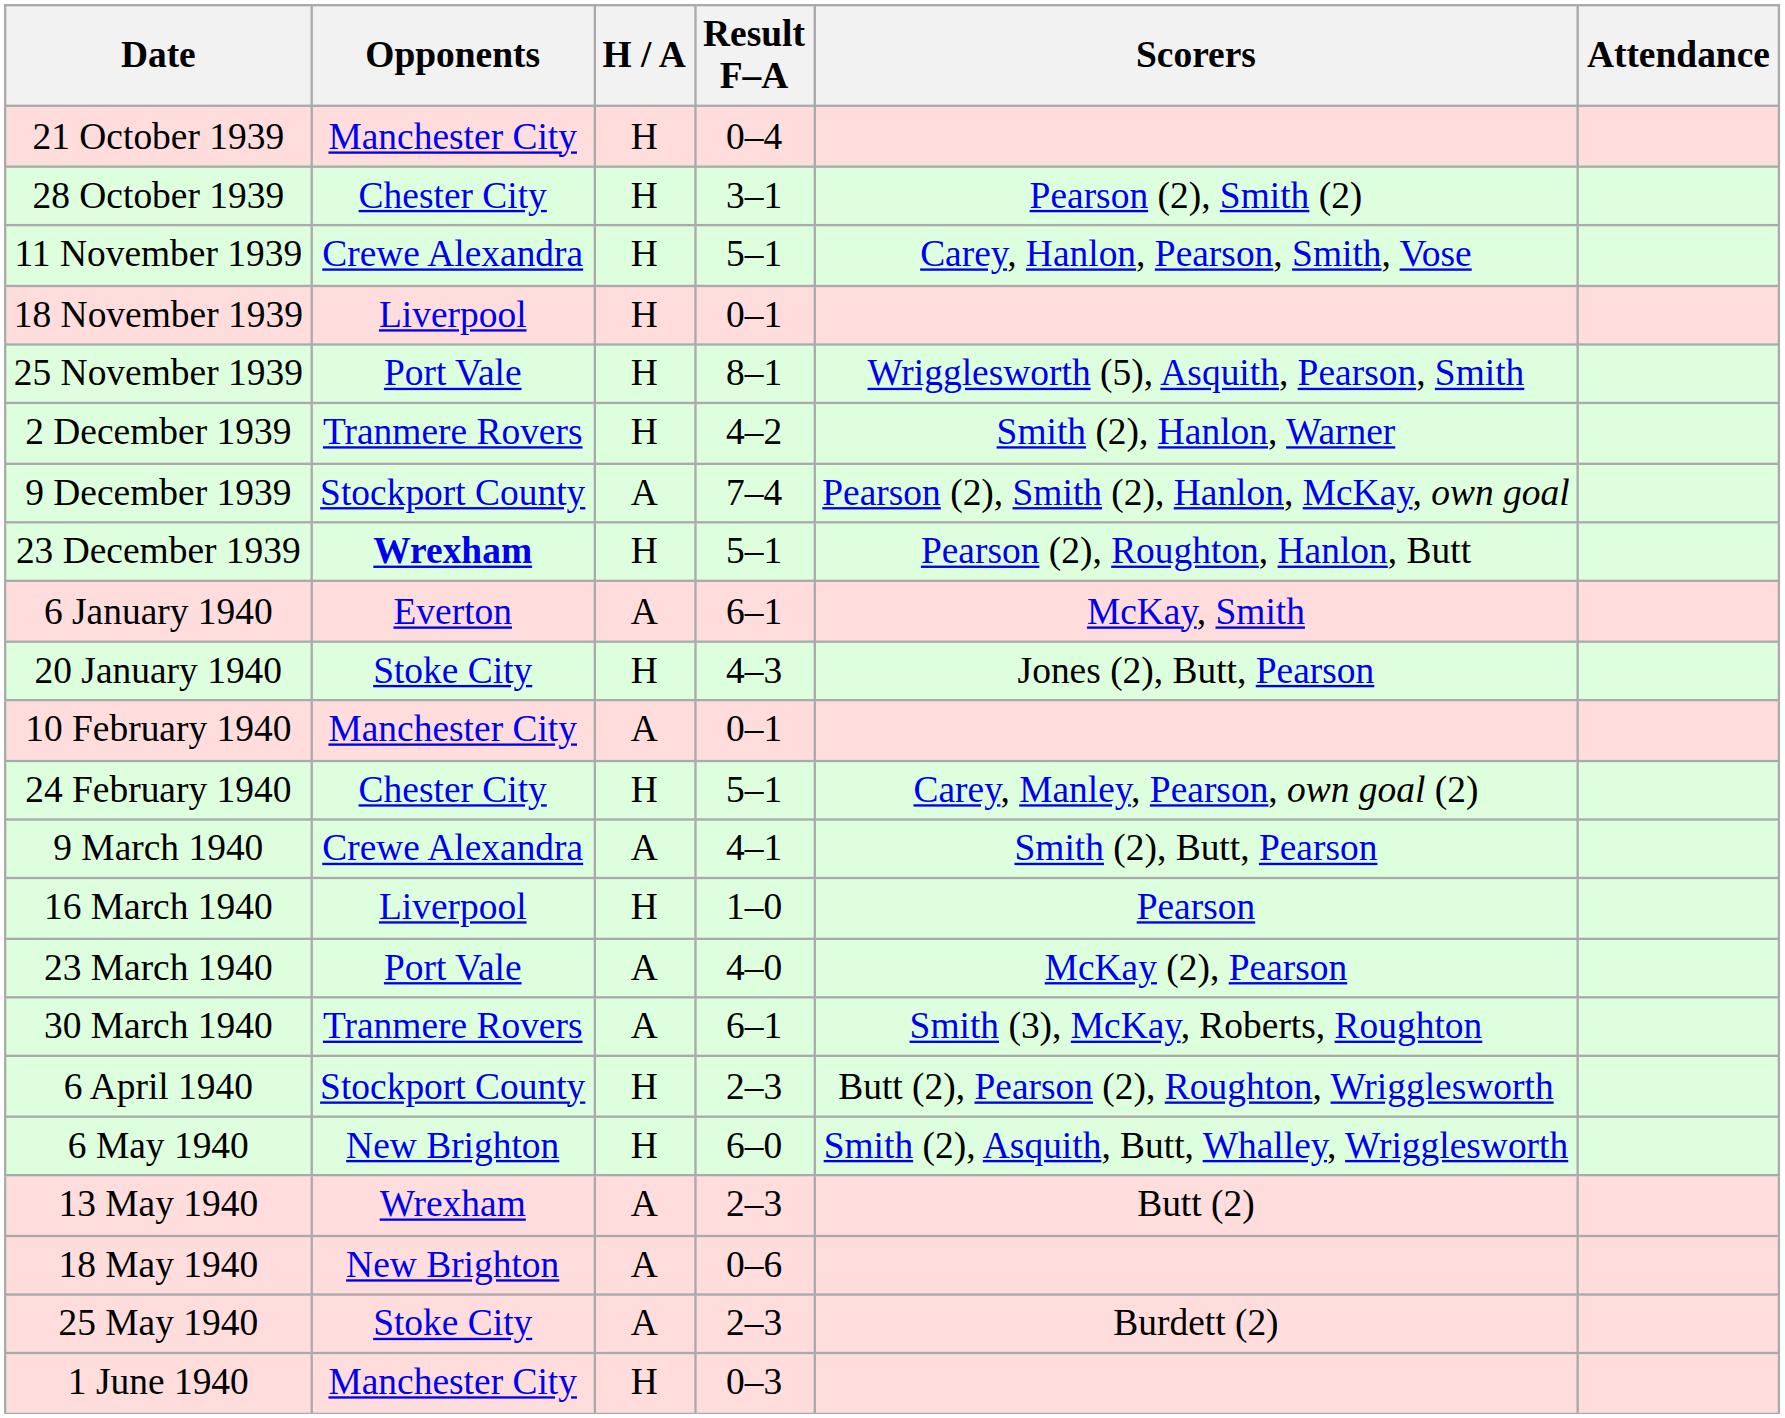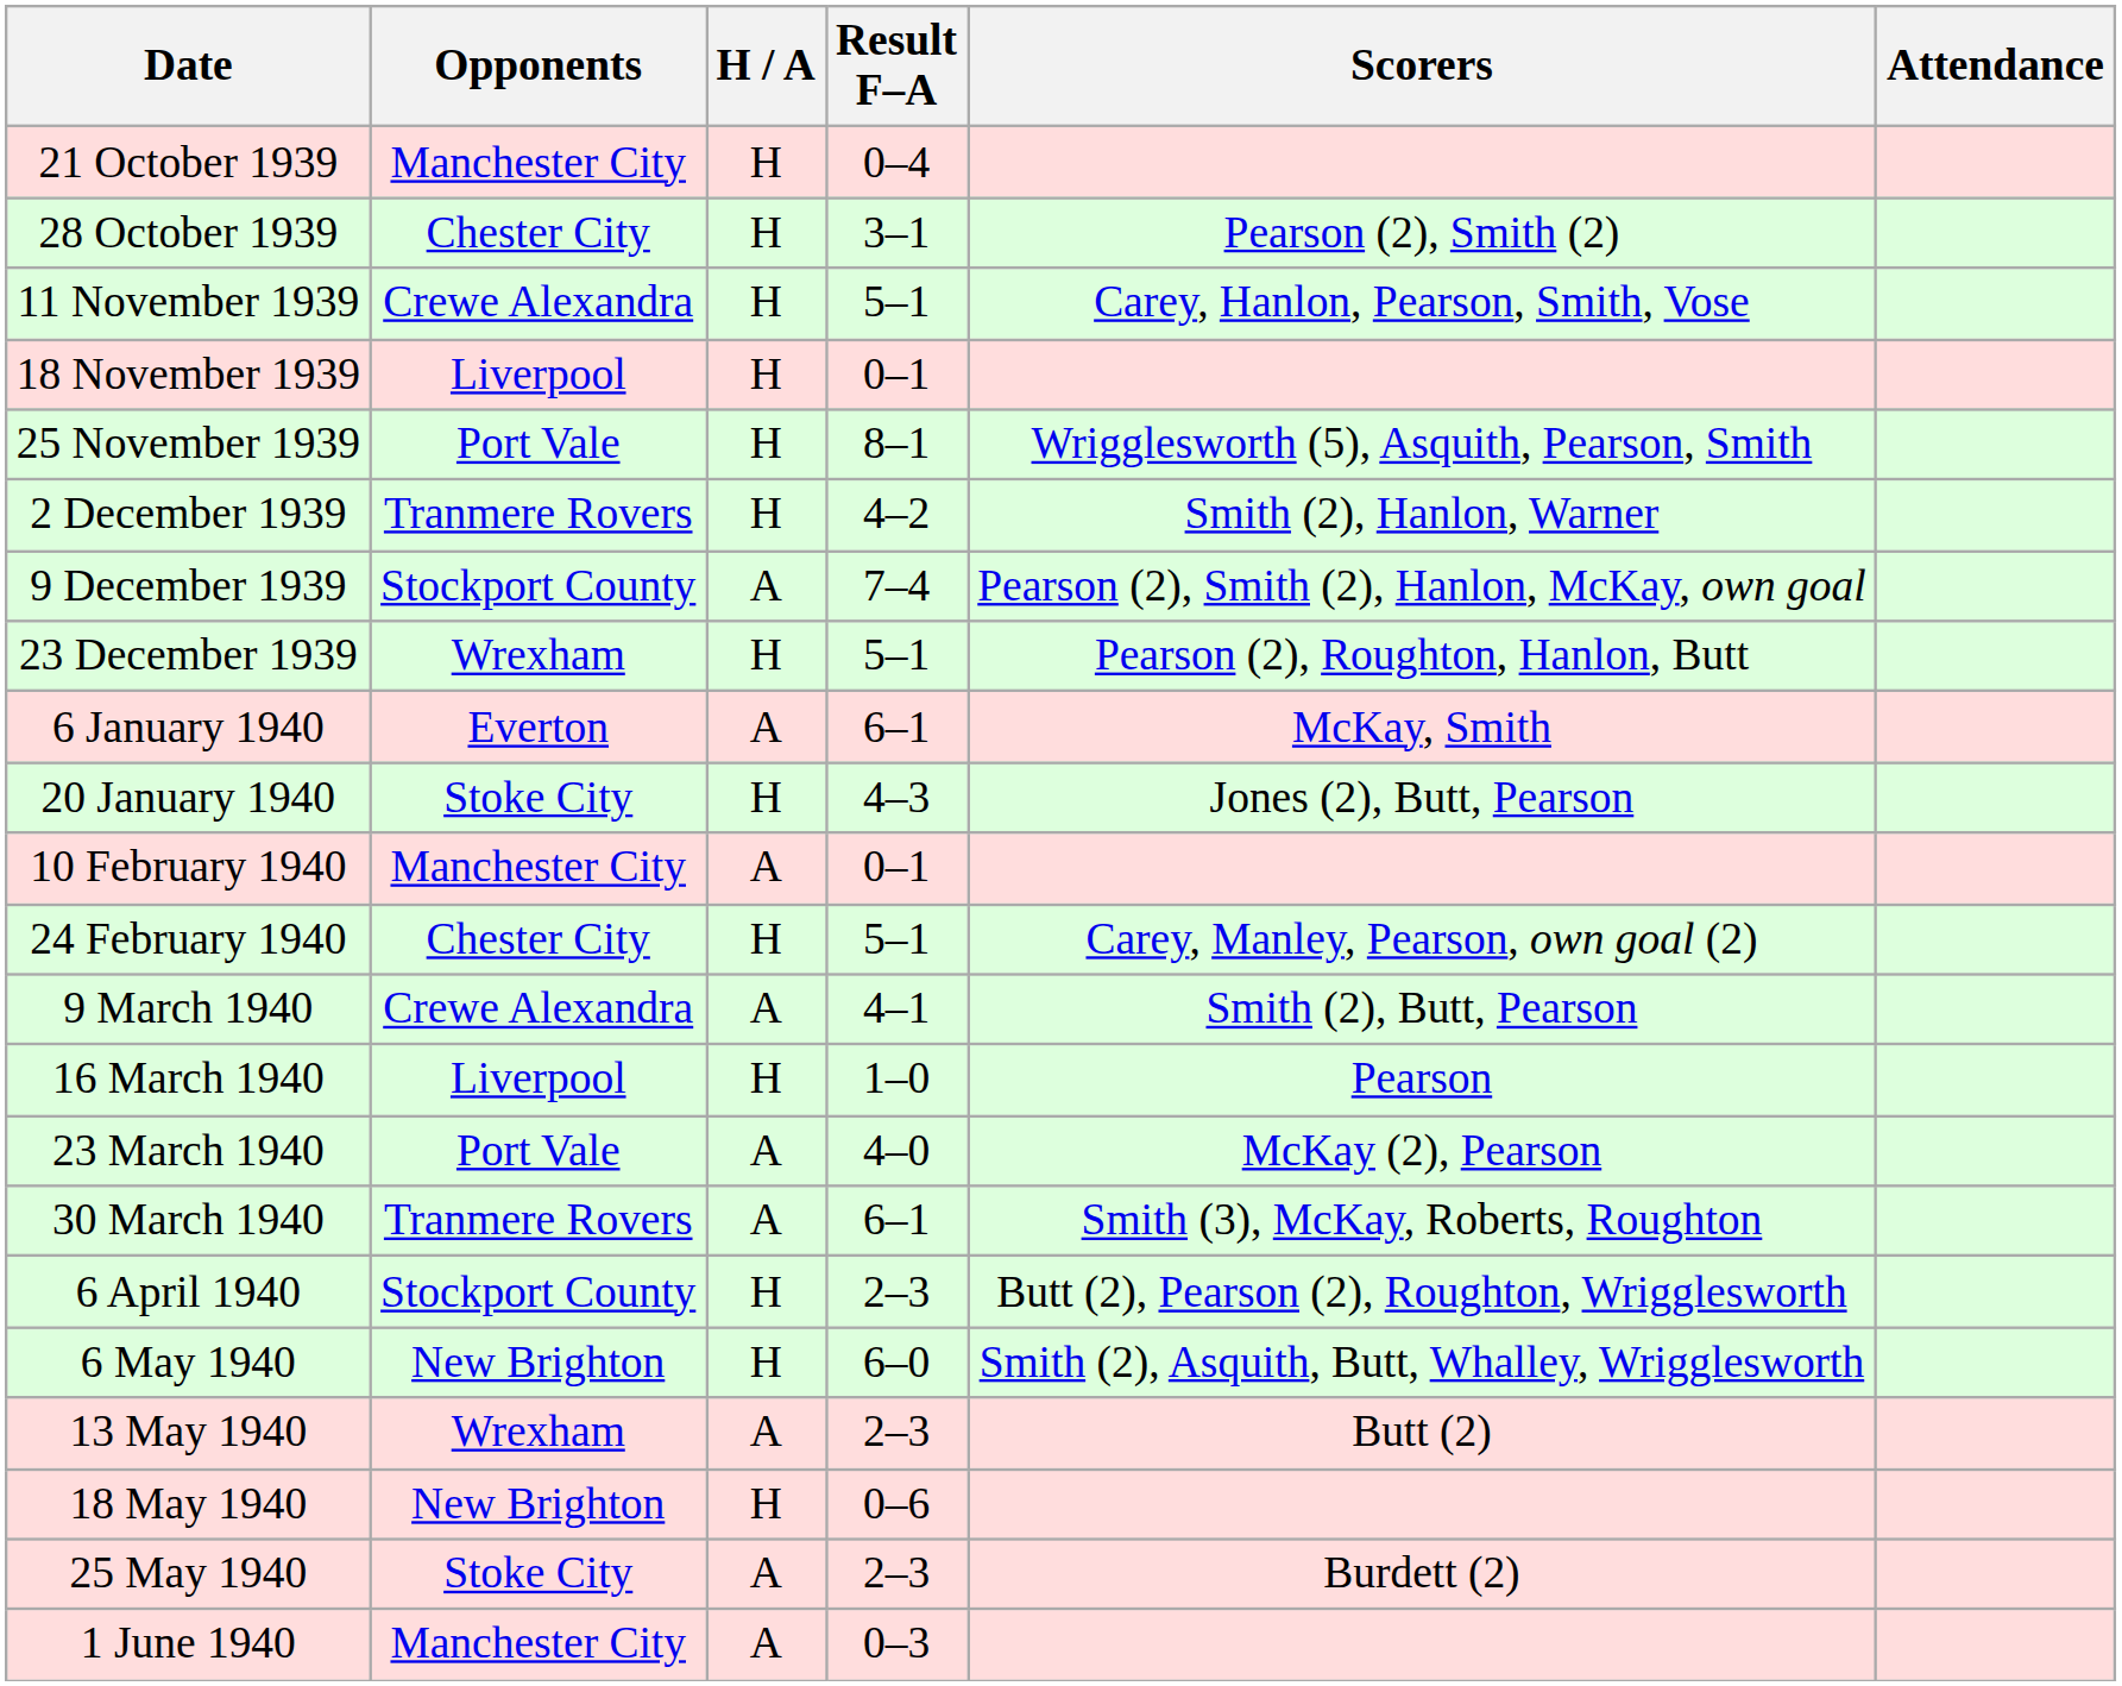23 December 1939 | Opponents: bold -> normal
18 May 1940 | H / A: A -> H
1 June 1940 | H / A: H -> A
